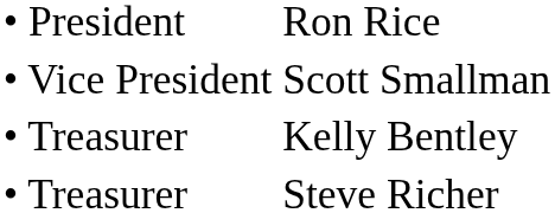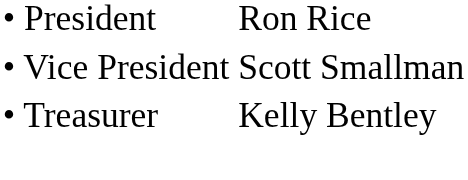- row: • Treasurer | Steve Richer
